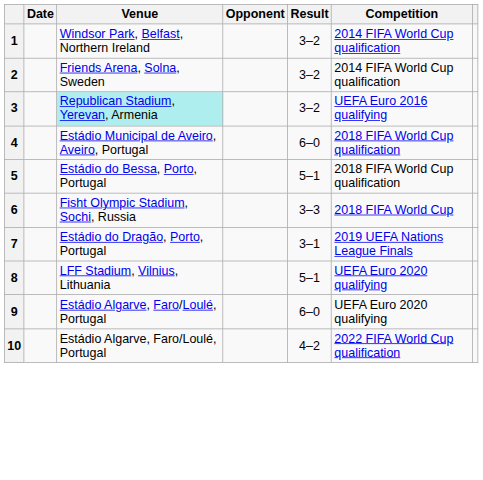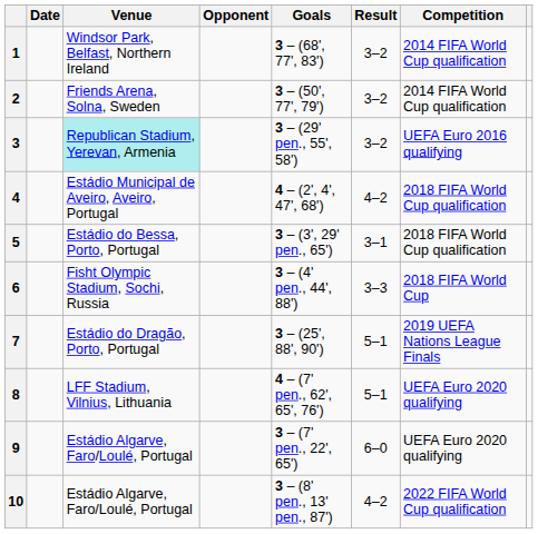+ column: Goals | 3 – (68', 77', 83') | 3 – (50', 77', 79') | 3 – (29' pen., 55', 58') | 4 – (2', 4', 47', 68') | 3 – (3', 29' pen., 65') | 3 – (4' pen., 44', 88') | 3 – (25', 88', 90') | 4 – (7' pen., 62', 65', 76') | 3 – (7' pen., 22', 65') | 3 – (8' pen., 13' pen., 87')
4 | Result: 6–0 -> 4–2
5 | Result: 5–1 -> 3–1
7 | Result: 3–1 -> 5–1
